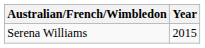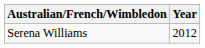Serena Williams | Year: 2015 -> 2012
